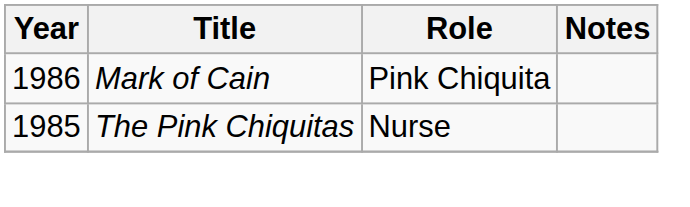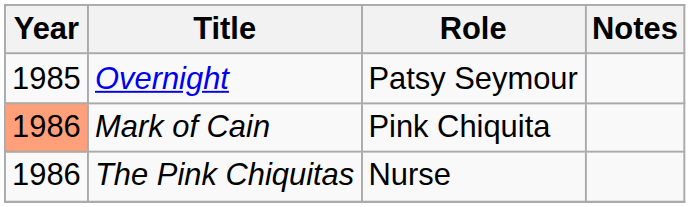+ row: 1985 | Overnight | Patsy Seymour
Mark of Cain | Year: no background -> lightsalmon background
The Pink Chiquitas | Year: 1985 -> 1986
